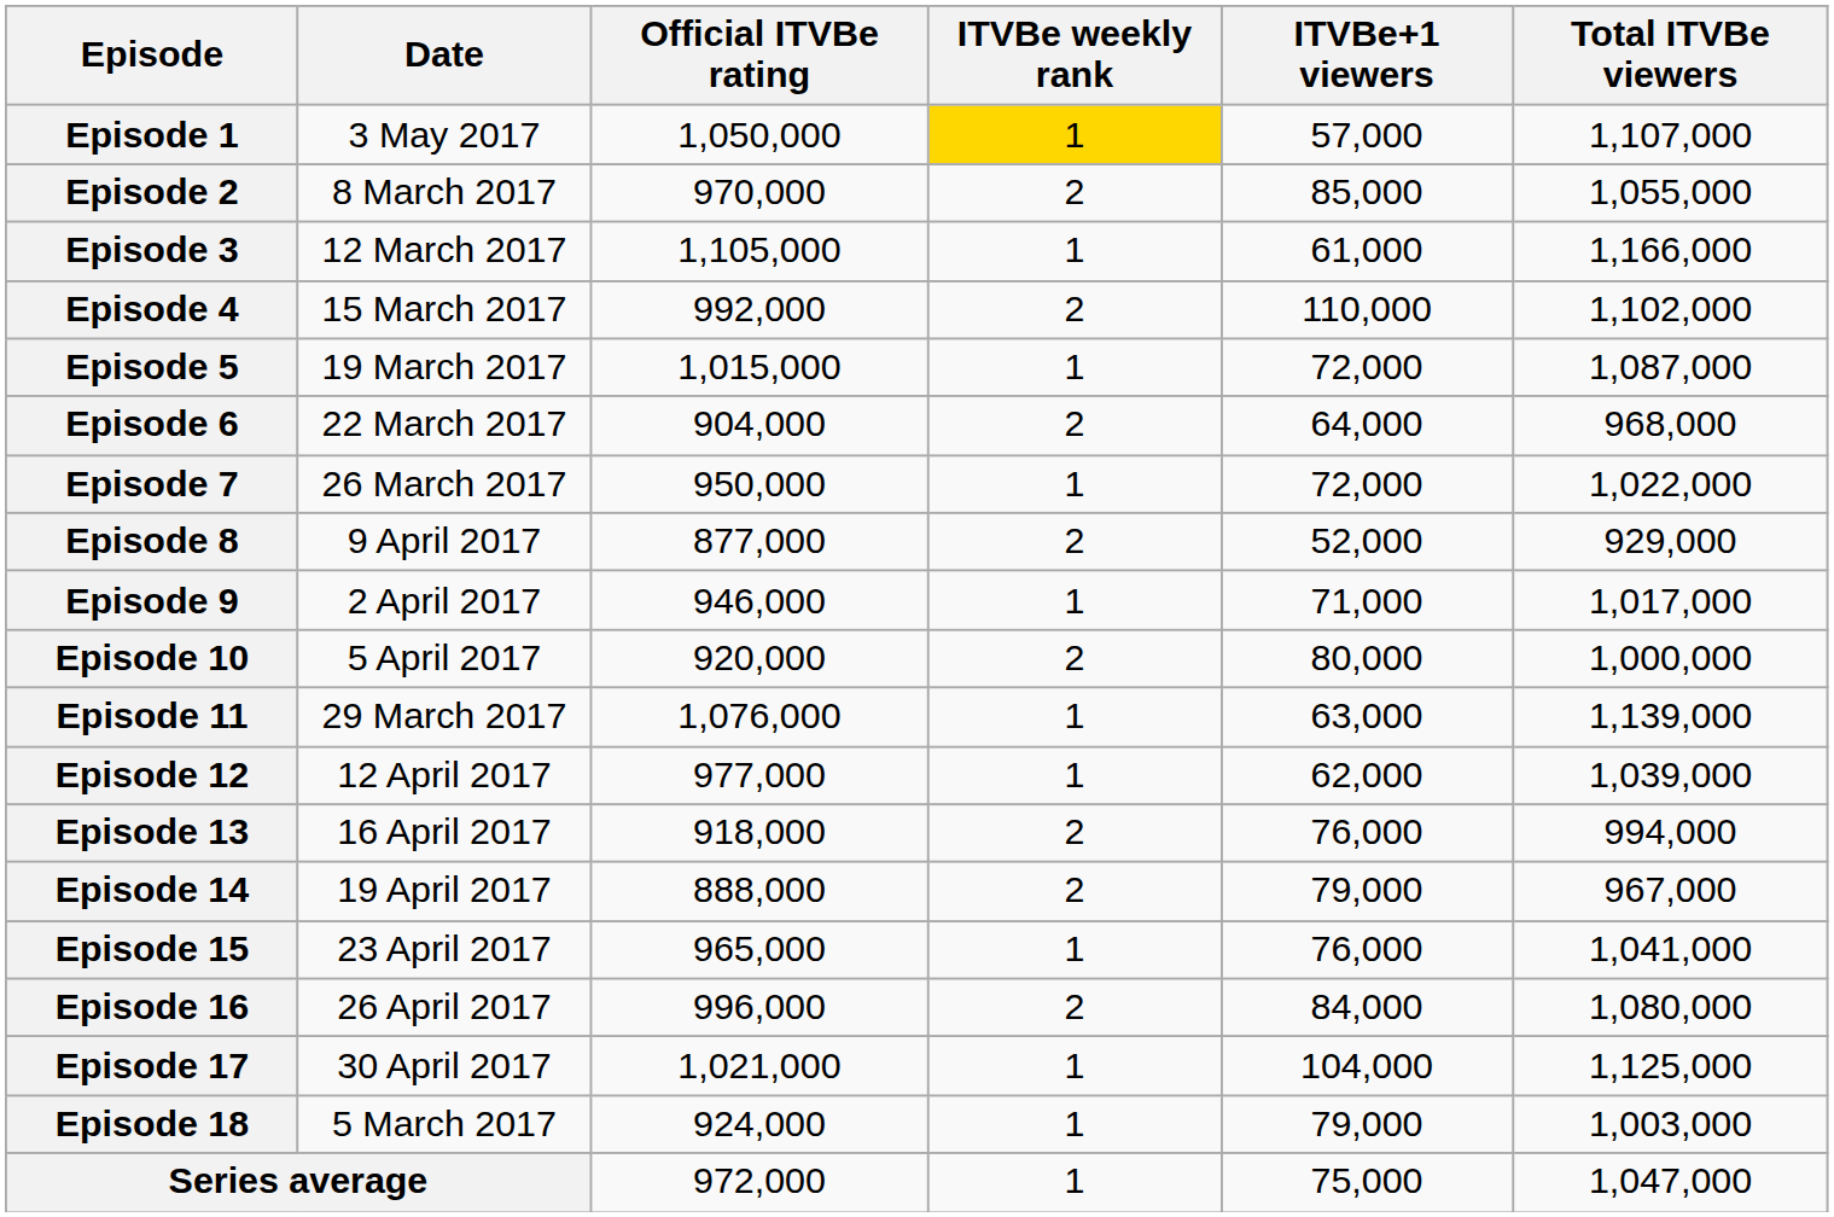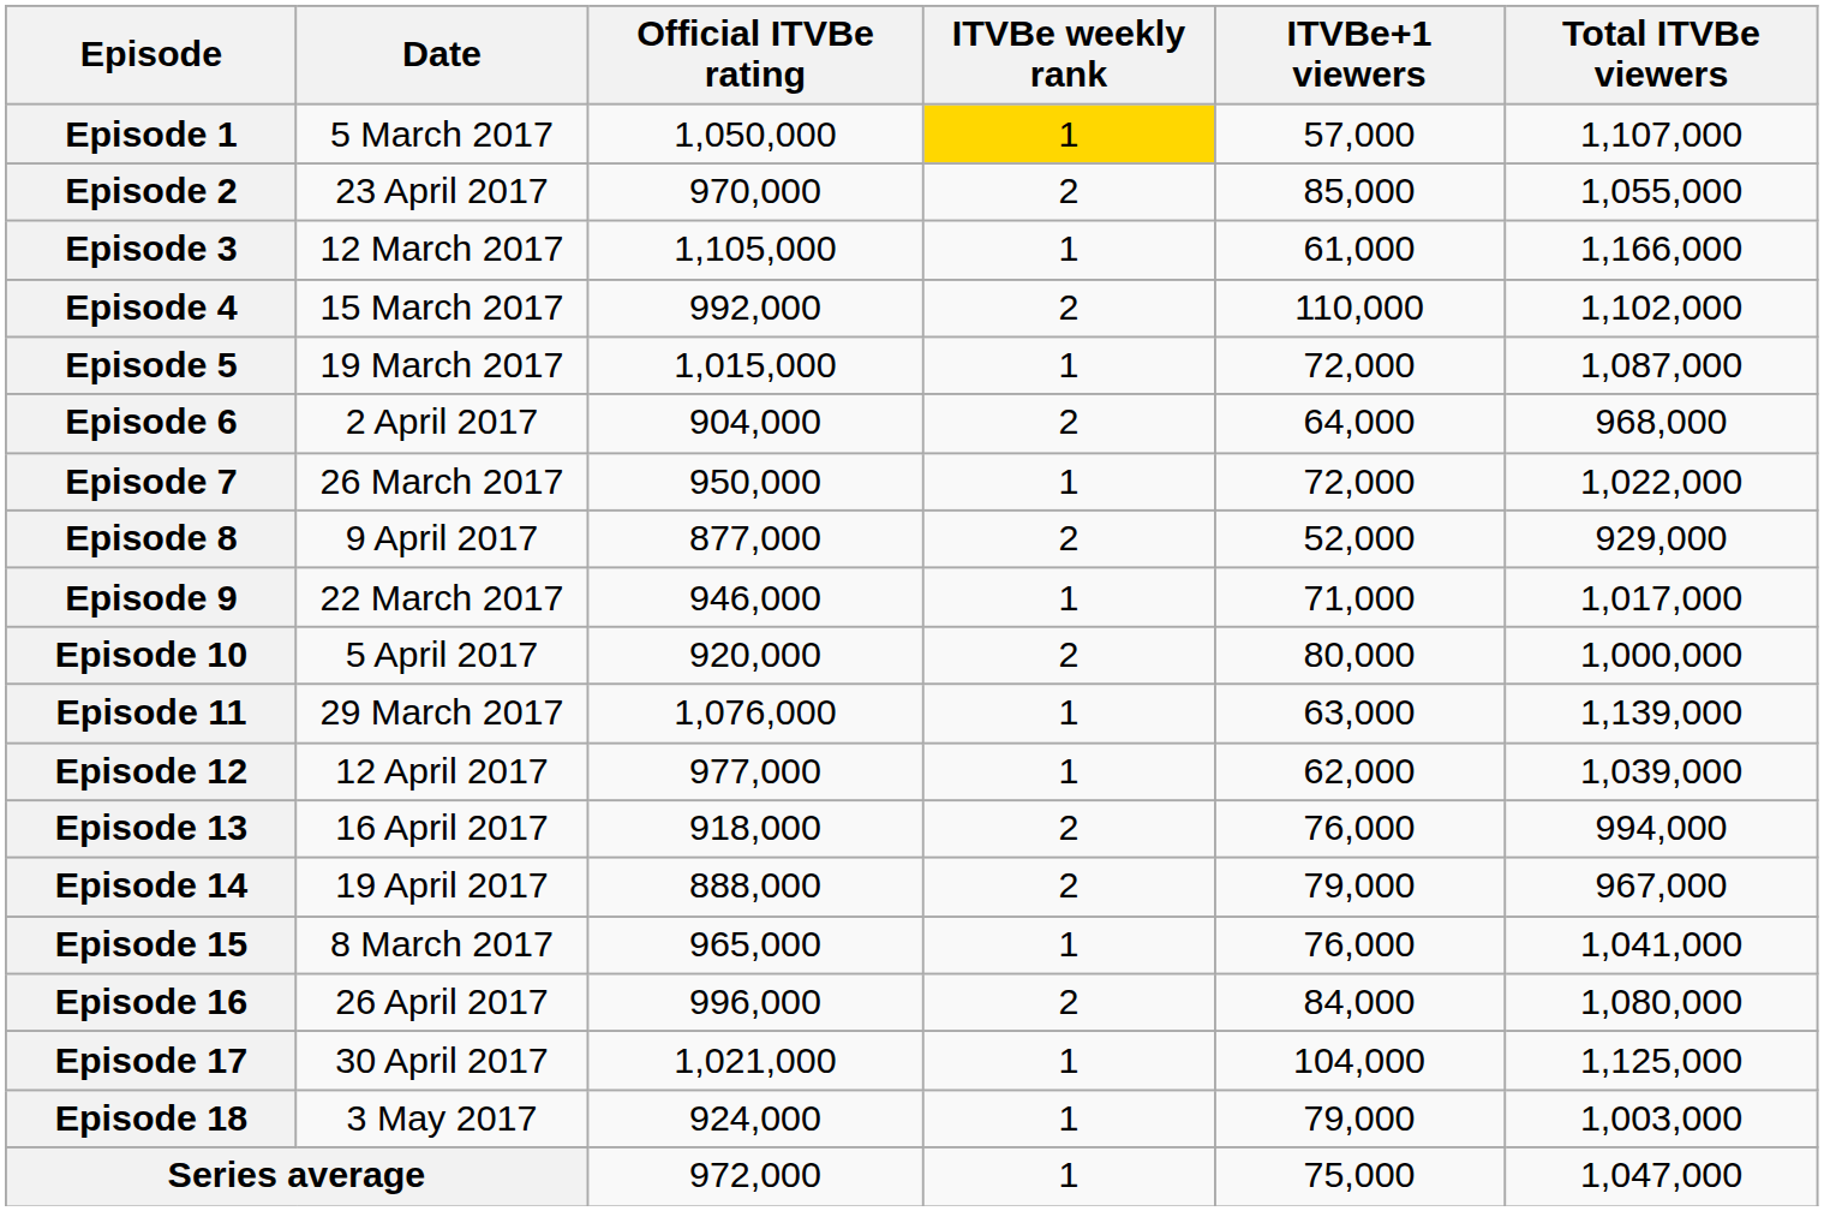Episode 1 | Date: 3 May 2017 -> 5 March 2017
Episode 2 | Date: 8 March 2017 -> 23 April 2017
Episode 6 | Date: 22 March 2017 -> 2 April 2017
Episode 9 | Date: 2 April 2017 -> 22 March 2017
Episode 15 | Date: 23 April 2017 -> 8 March 2017
Episode 18 | Date: 5 March 2017 -> 3 May 2017
